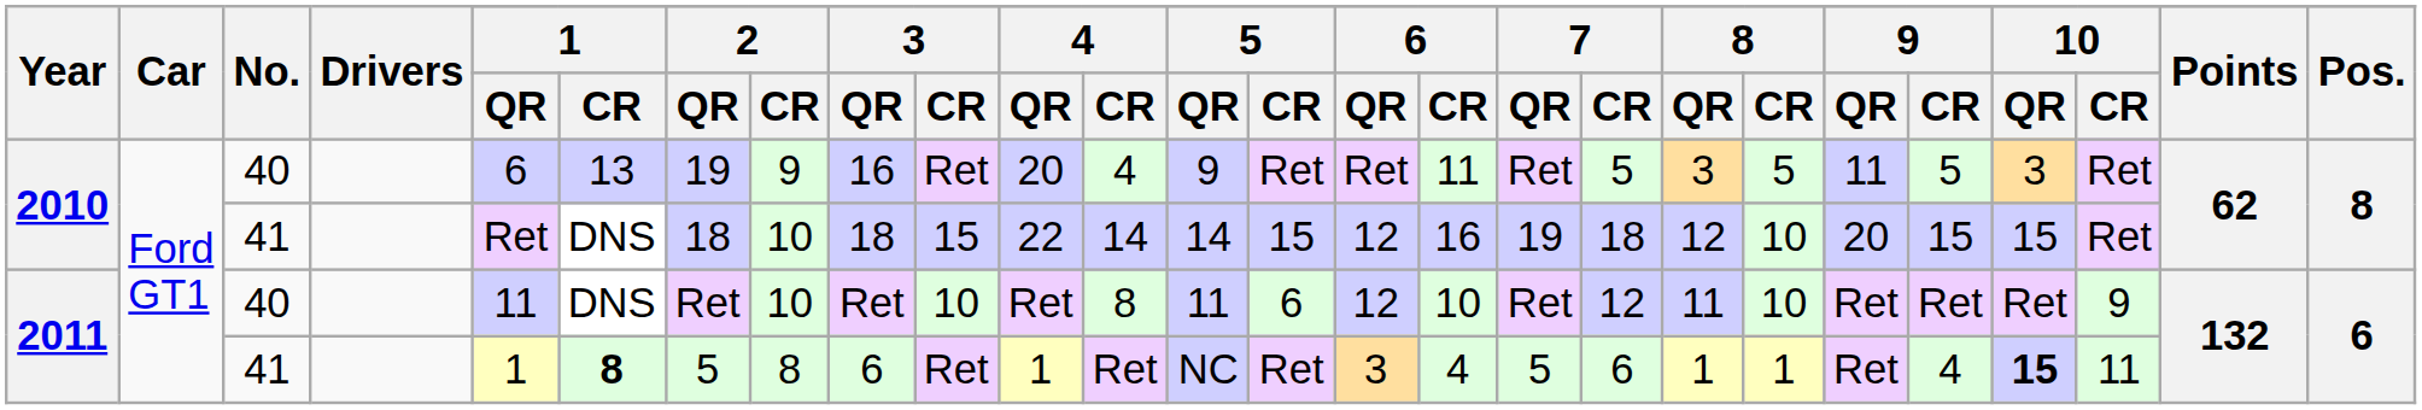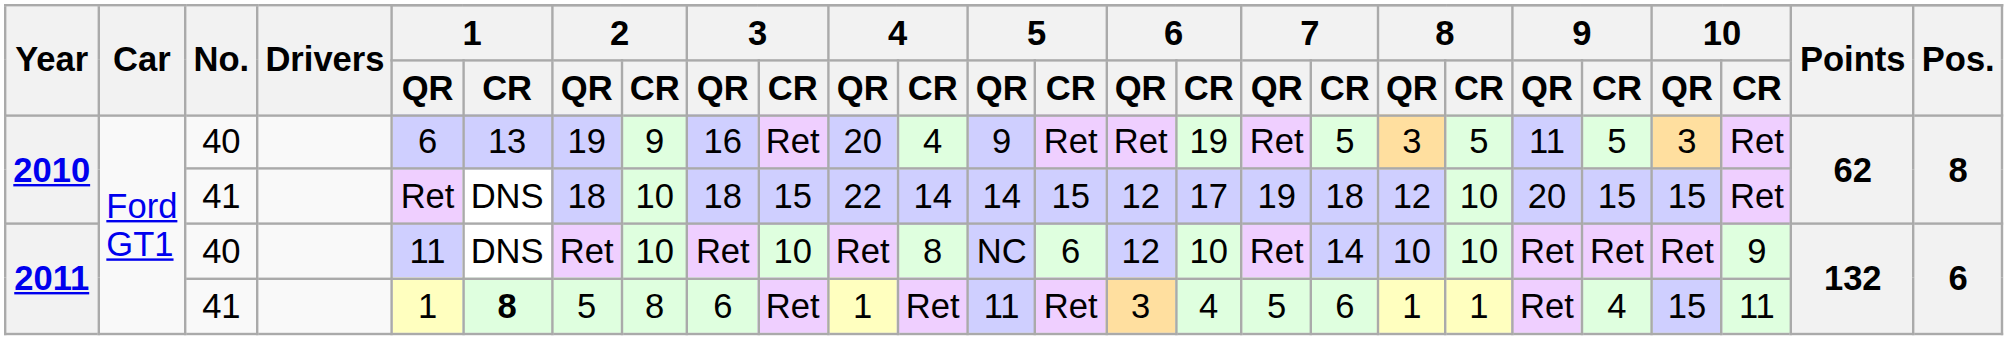2010 / 40 | 6 / CR: 11 -> 19
2010 / 41 | 6 / CR: 16 -> 17
2011 / 40 | 5 / QR: 11 -> NC
2011 / 40 | 7 / CR: 12 -> 14
2011 / 40 | 8 / QR: 11 -> 10
2011 / 41 | 5 / QR: NC -> 11
2011 / 41 | 10 / QR: bold -> normal
